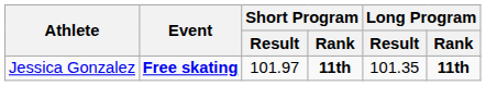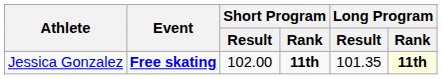Jessica Gonzalez | Short Program / Result: 101.97 -> 102.00
Jessica Gonzalez | Long Program / Rank: no background -> lightyellow background
